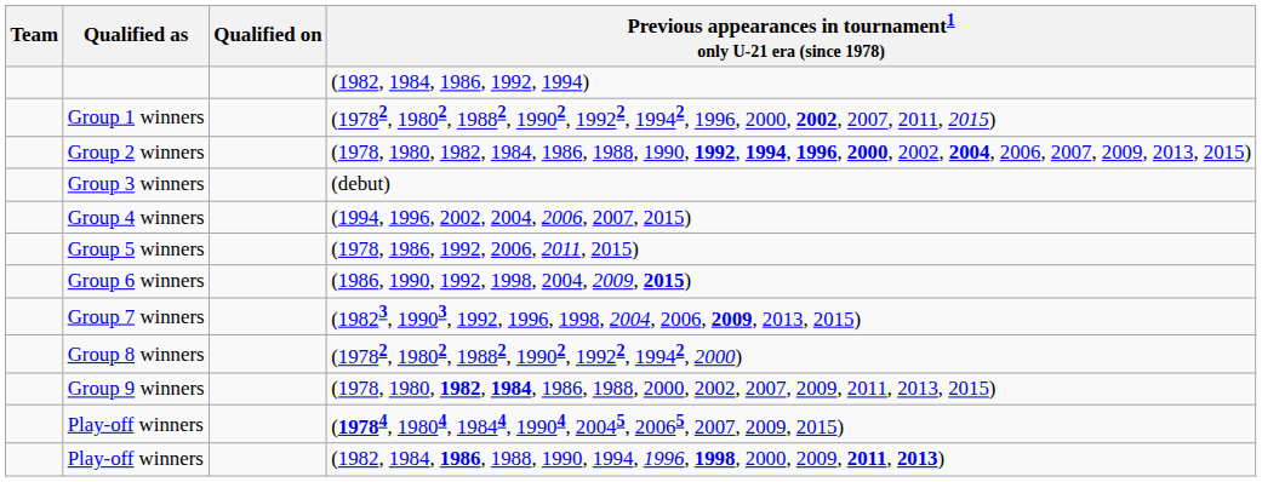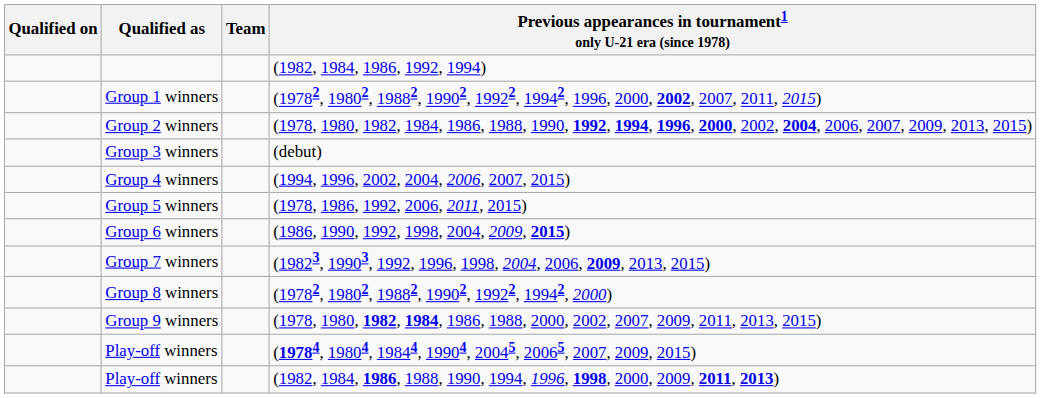columns swapped: Team <-> Qualified on
